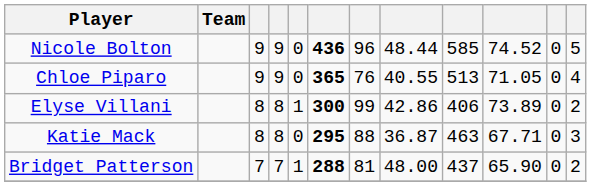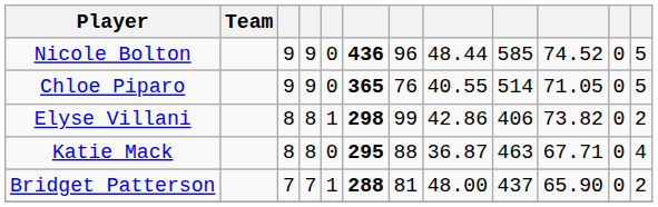Chloe Piparo | column 9: 513 -> 514
Chloe Piparo | column 12: 4 -> 5
Elyse Villani | column 6: 300 -> 298
Elyse Villani | column 10: 73.89 -> 73.82
Katie Mack | column 12: 3 -> 4
